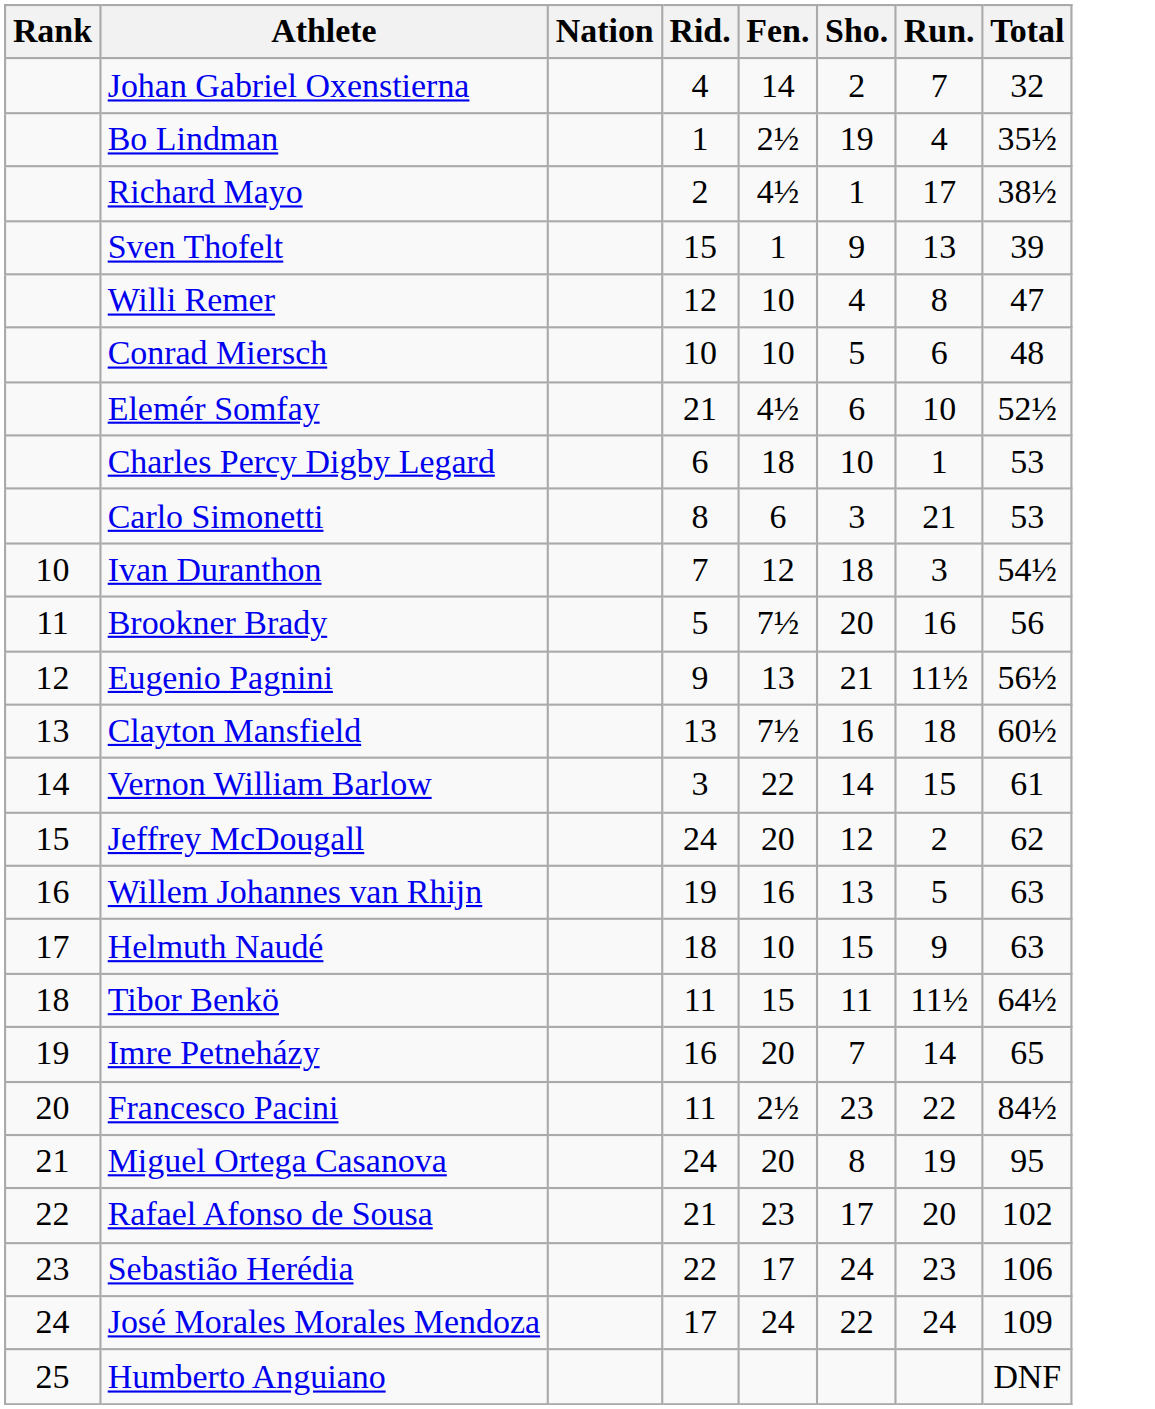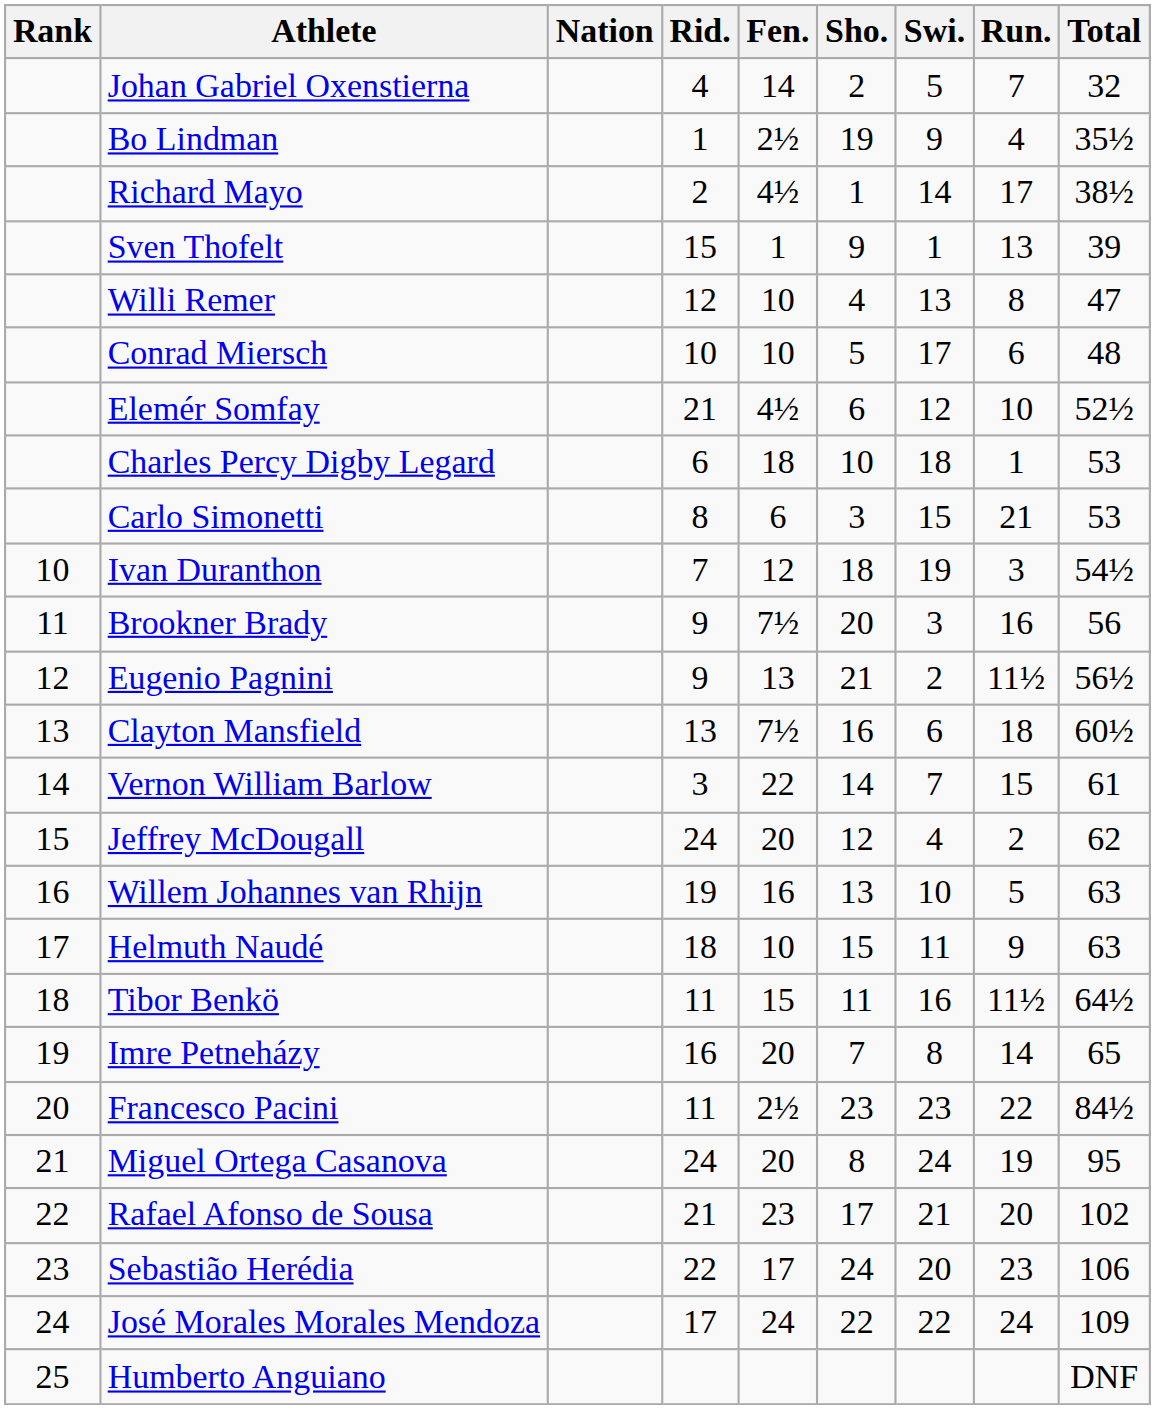+ column: Swi. | 5 | 9 | 14 | 1 | 13 | 17 | 12 | 18 | 15 | 19 | 3 | 2 | 6 | 7 | 4 | 10 | 11 | 16 | 8 | 23 | 24 | 21 | 20 | 22
Brookner Brady | Rid.: 5 -> 9
